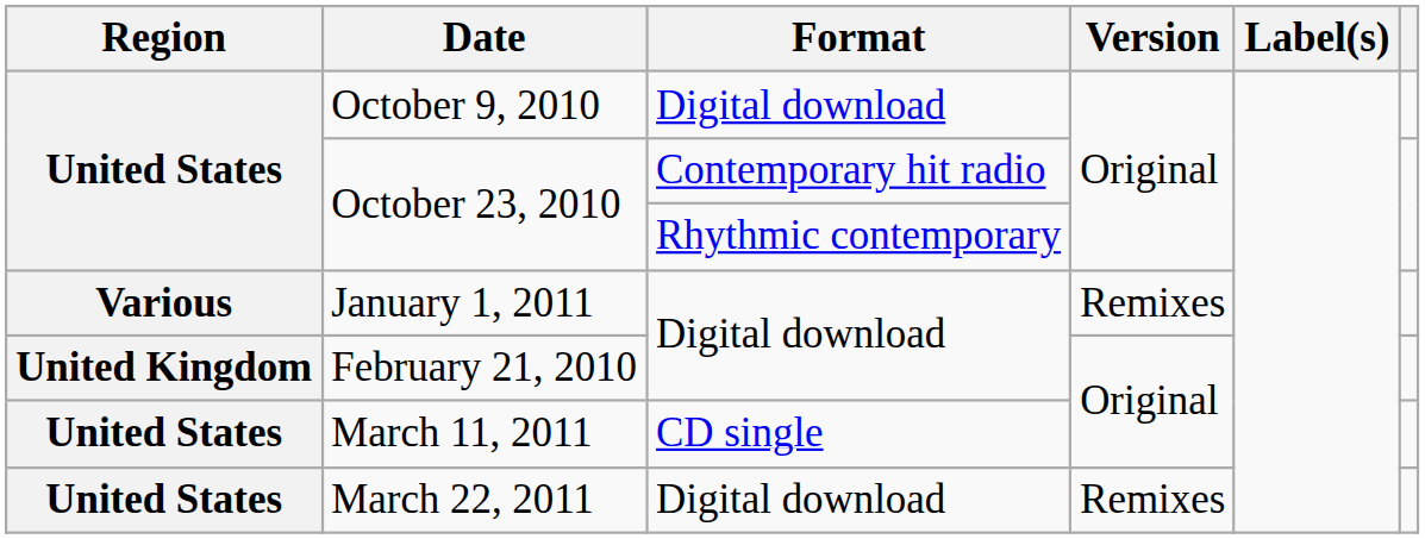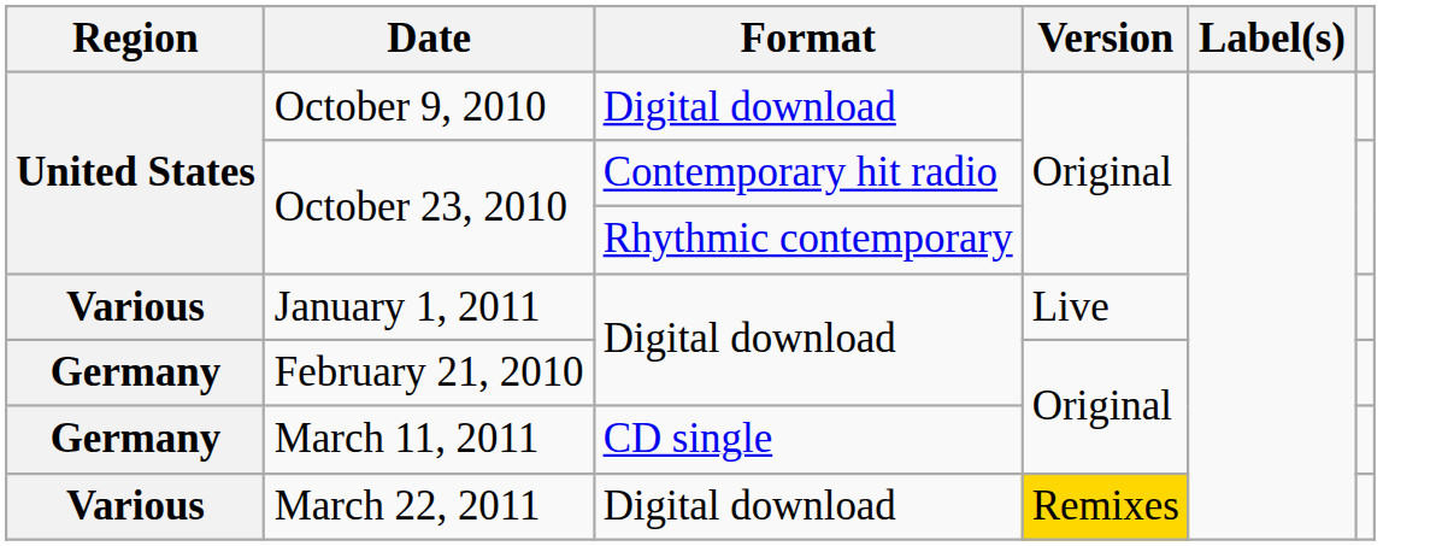January 1, 2011 | Version: Remixes -> Live
February 21, 2010 | Region: United Kingdom -> Germany
March 11, 2011 | Region: United States -> Germany
March 22, 2011 | Region: United States -> Various
March 22, 2011 | Version: no background -> gold background
